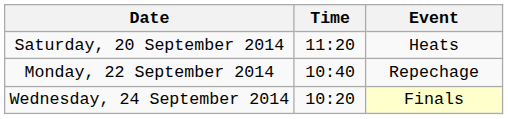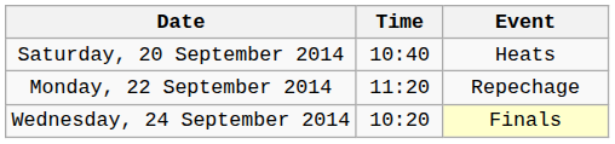Saturday, 20 September 2014 | Time: 11:20 -> 10:40
Monday, 22 September 2014 | Time: 10:40 -> 11:20
